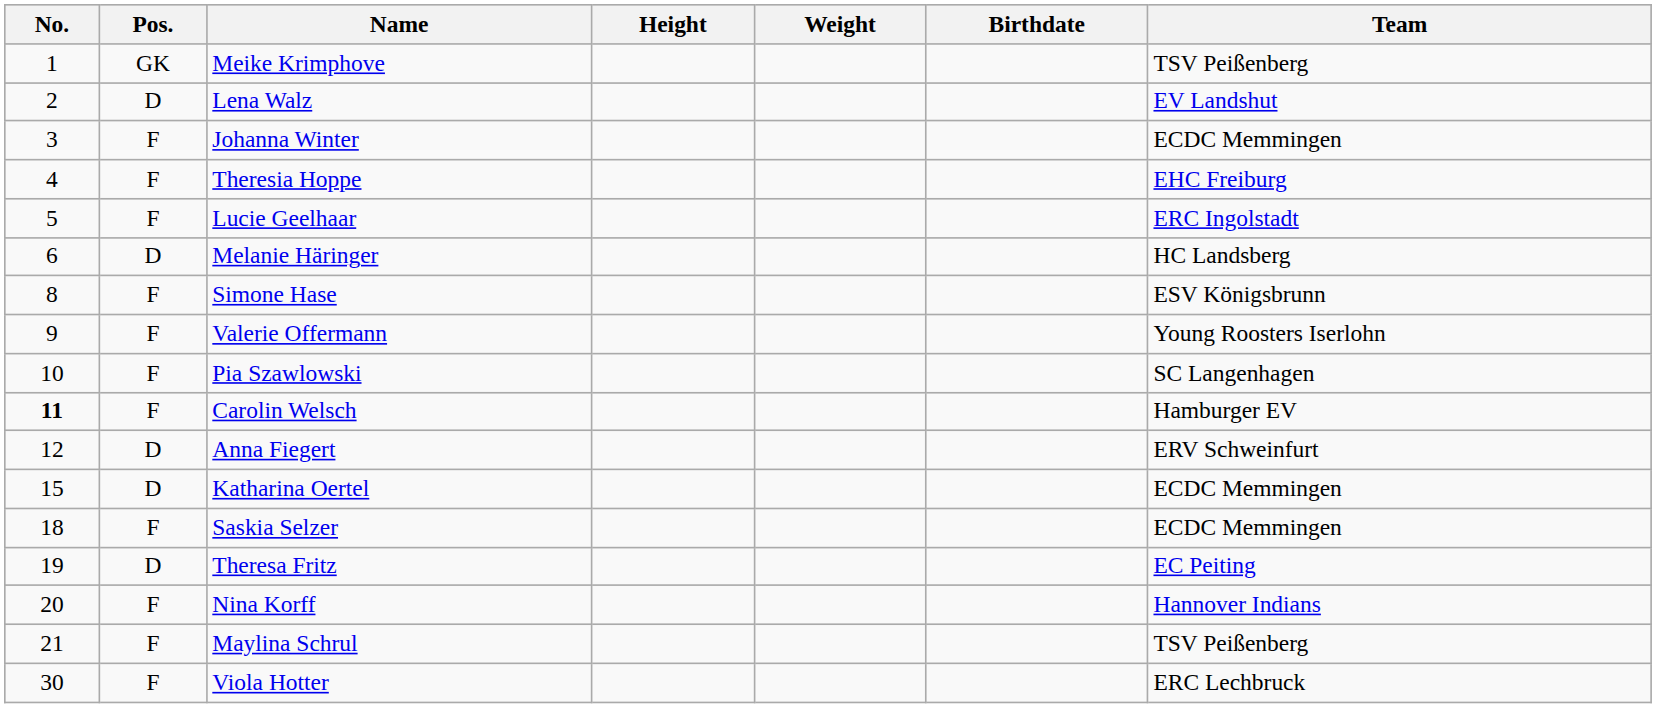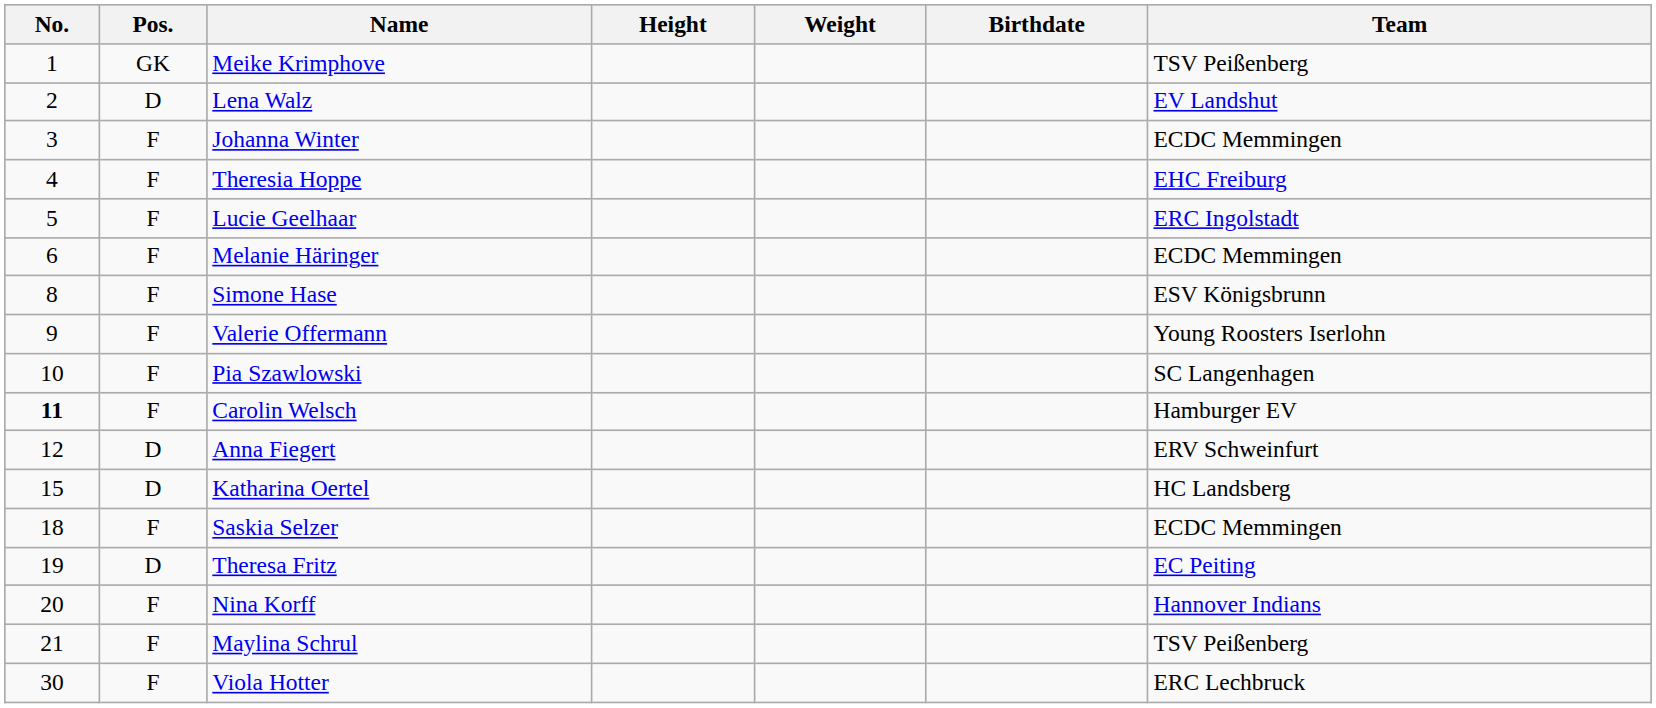Melanie Häringer | Pos.: D -> F
Melanie Häringer | Team: HC Landsberg -> ECDC Memmingen
Katharina Oertel | Team: ECDC Memmingen -> HC Landsberg
